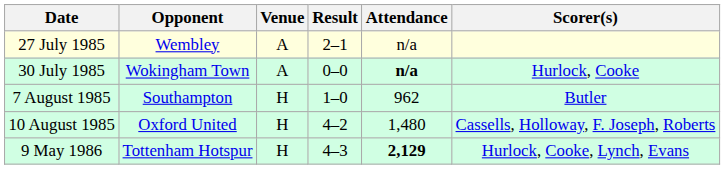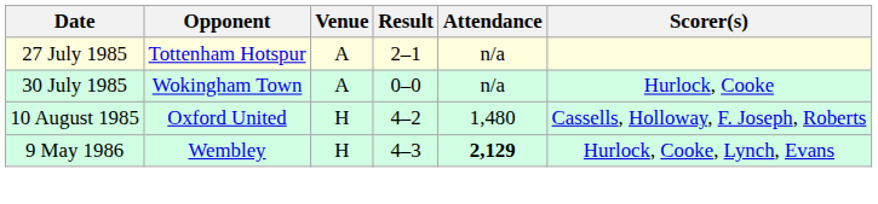27 July 1985 | Opponent: Wembley -> Tottenham Hotspur
30 July 1985 | Attendance: bold -> normal
- row: 7 August 1985 | Southampton | H | 1–0 | 962 | Butler
9 May 1986 | Opponent: Tottenham Hotspur -> Wembley
